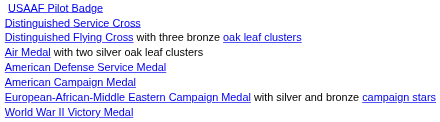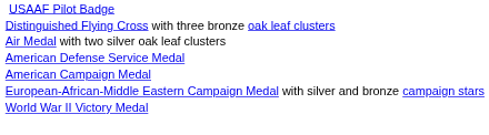- row: Distinguished Service Cross
